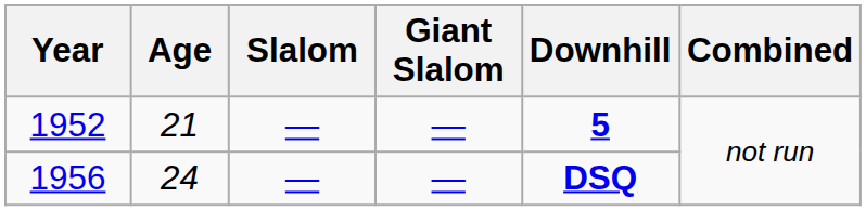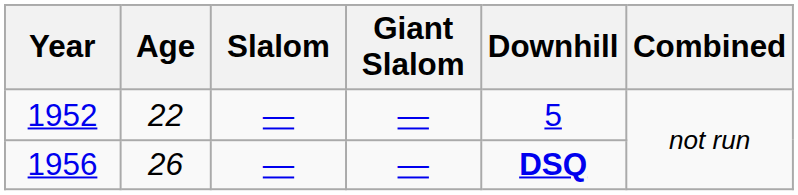1952 | Age: 21 -> 22
1952 | Downhill: bold -> normal
1956 | Age: 24 -> 26
